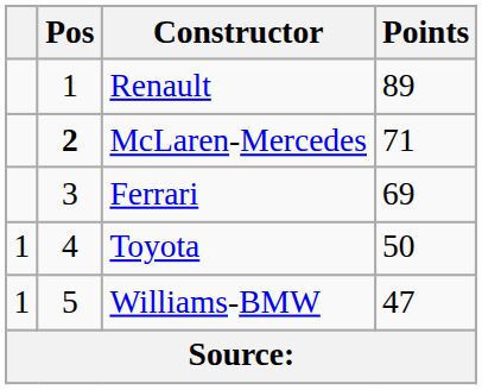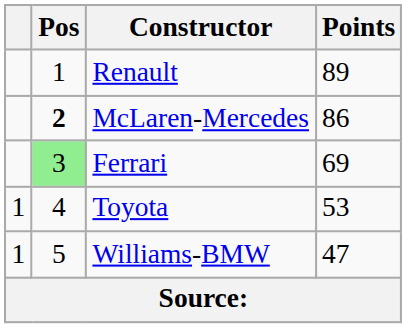McLaren-Mercedes | Points: 71 -> 86
Ferrari | Pos: no background -> lightgreen background
Toyota | Points: 50 -> 53
